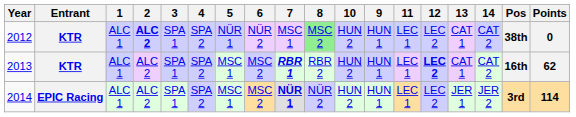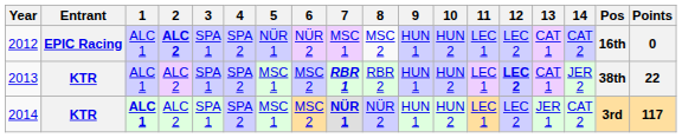columns swapped: 9 <-> 10
2012 | Entrant: KTR -> EPIC Racing
2012 | 8: lightgreen background -> no background
2012 | Pos: 38th -> 16th
2013 | 14: CAT 2 -> JER 2
2013 | Pos: 16th -> 38th
2013 | Points: 62 -> 22
2014 | Entrant: EPIC Racing -> KTR
2014 | 1: normal -> bold
2014 | 14: JER 2 -> CAT 2
2014 | Points: 114 -> 117
